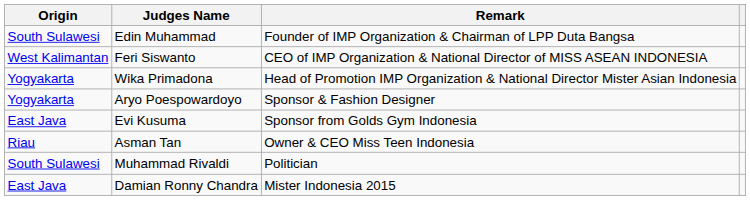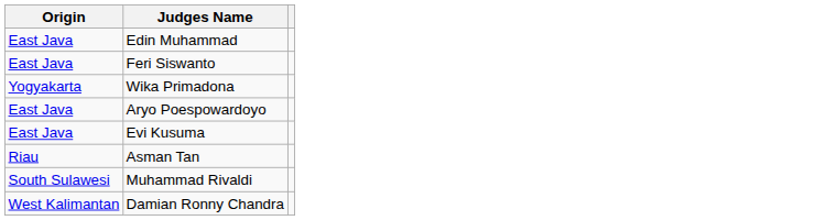- column: Remark | Founder of IMP Organization & Chairman of LPP Duta Bangsa | CEO of IMP Organization & National Director of MISS ASEAN INDONESIA | Head of Promotion IMP Organization & National Director Mister Asian Indonesia | Sponsor & Fashion Designer | Sponsor from Golds Gym Indonesia | Owner & CEO Miss Teen Indonesia | Politician | Mister Indonesia 2015
Edin Muhammad | Origin: South Sulawesi -> East Java
Feri Siswanto | Origin: West Kalimantan -> East Java
Aryo Poespowardoyo | Origin: Yogyakarta -> East Java
Damian Ronny Chandra | Origin: East Java -> West Kalimantan
